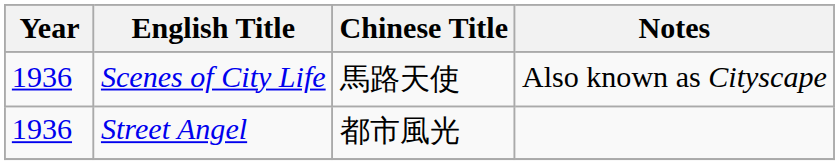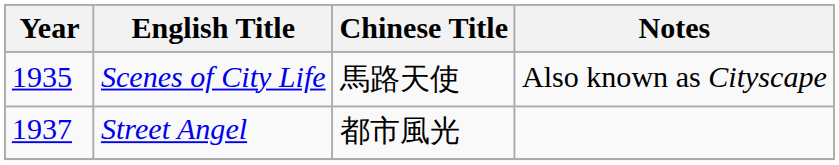Scenes of City Life | Year: 1936 -> 1935
Street Angel | Year: 1936 -> 1937
